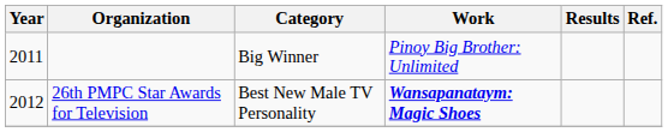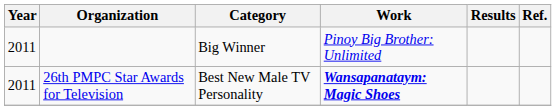26th PMPC Star Awards for Television | Year: 2012 -> 2011
